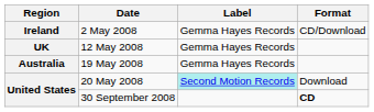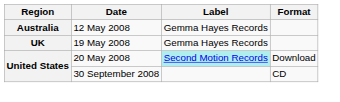- row: Ireland | 2 May 2008 | Gemma Hayes Records | CD/Download
12 May 2008 | Region: UK -> Australia
19 May 2008 | Region: Australia -> UK
30 September 2008 | Format: bold -> normal
